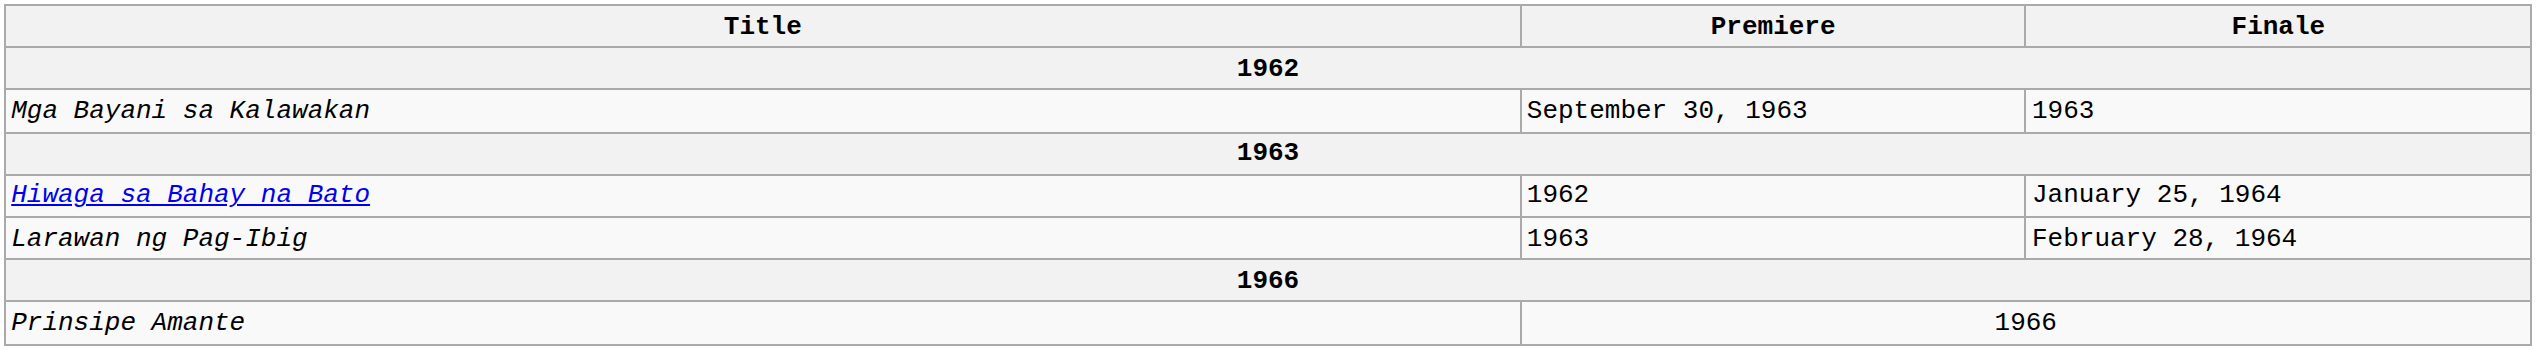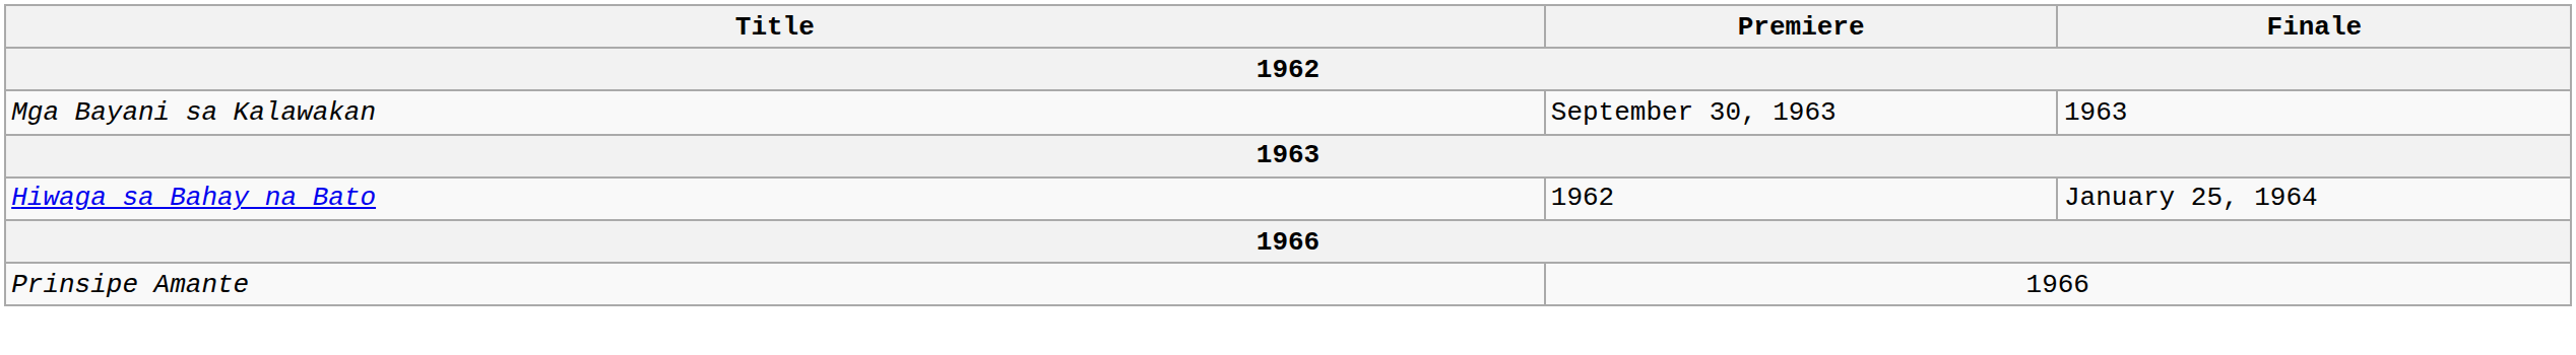- row: Larawan ng Pag-Ibig | 1963 | February 28, 1964
